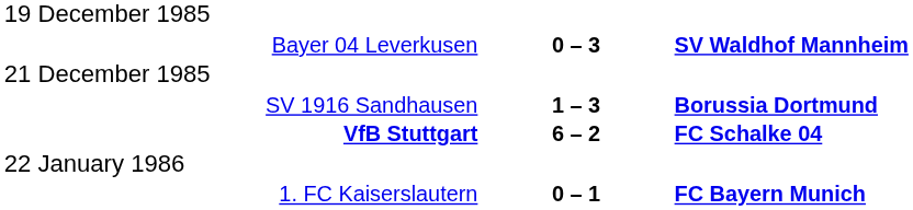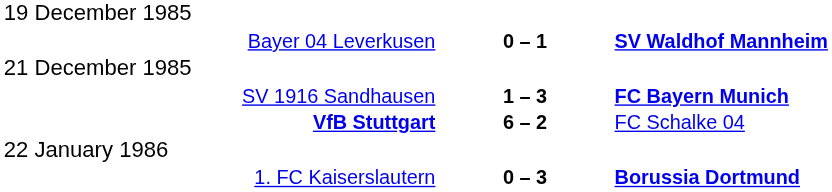Bayer 04 Leverkusen | column 2: 0 – 3 -> 0 – 1
SV 1916 Sandhausen | column 3: Borussia Dortmund -> FC Bayern Munich
VfB Stuttgart | column 3: bold -> normal
1. FC Kaiserslautern | column 2: 0 – 1 -> 0 – 3
1. FC Kaiserslautern | column 3: FC Bayern Munich -> Borussia Dortmund
